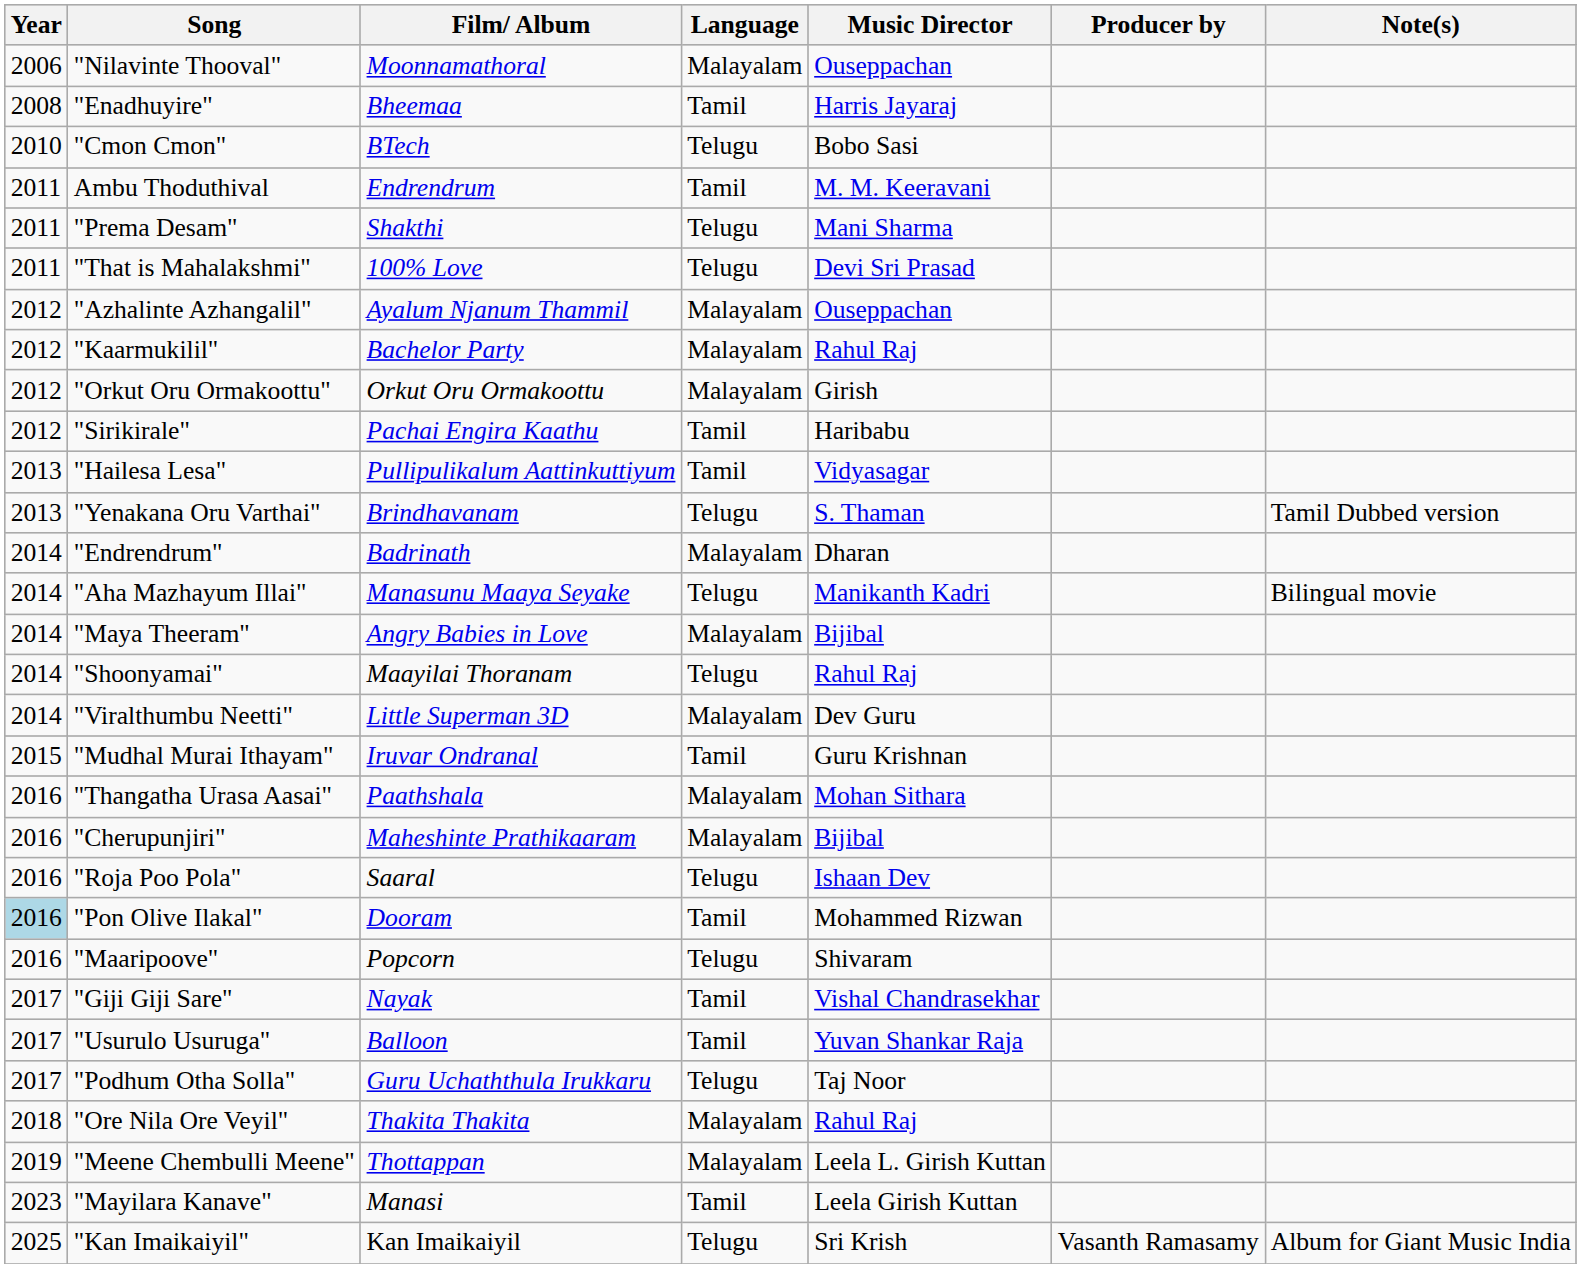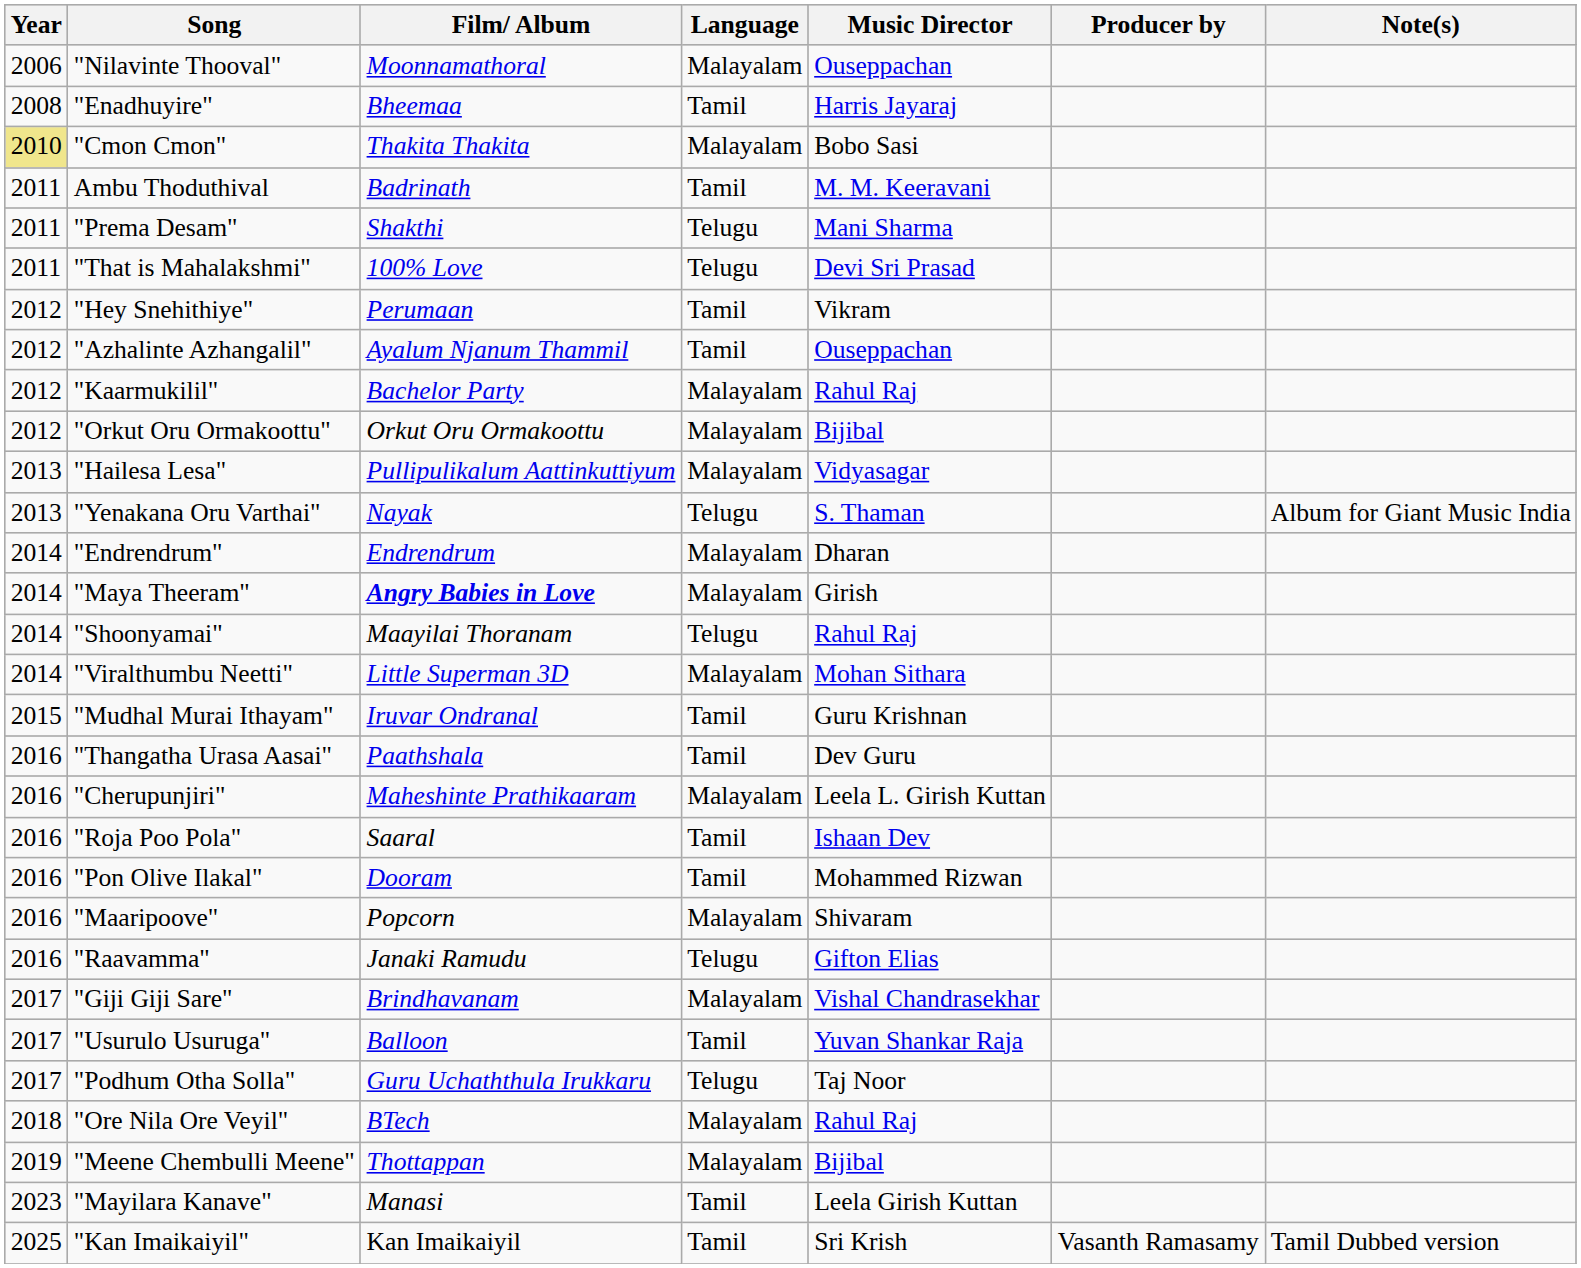"Cmon Cmon" | Year: no background -> khaki background
"Cmon Cmon" | Film/ Album: BTech -> Thakita Thakita
"Cmon Cmon" | Language: Telugu -> Malayalam
Ambu Thoduthival | Film/ Album: Endrendrum -> Badrinath
+ row: 2012 | "Hey Snehithiye" | Perumaan | Tamil | Vikram
"Azhalinte Azhangalil" | Language: Malayalam -> Tamil
"Orkut Oru Ormakoottu" | Music Director: Girish -> Bijibal
- row: 2012 | "Sirikirale" | Pachai Engira Kaathu | Tamil | Haribabu
"Hailesa Lesa" | Language: Tamil -> Malayalam
"Yenakana Oru Varthai" | Film/ Album: Brindhavanam -> Nayak
"Yenakana Oru Varthai" | Note(s): Tamil Dubbed version -> Album for Giant Music India
"Endrendrum" | Film/ Album: Badrinath -> Endrendrum
- row: 2014 | "Aha Mazhayum Illai" | Manasunu Maaya Seyake | Telugu | Manikanth Kadri | Bilingual movie
"Maya Theeram" | Film/ Album: normal -> bold
"Maya Theeram" | Music Director: Bijibal -> Girish
"Viralthumbu Neetti" | Music Director: Dev Guru -> Mohan Sithara
"Thangatha Urasa Aasai" | Language: Malayalam -> Tamil
"Thangatha Urasa Aasai" | Music Director: Mohan Sithara -> Dev Guru
"Cherupunjiri" | Music Director: Bijibal -> Leela L. Girish Kuttan
"Roja Poo Pola" | Language: Telugu -> Tamil
"Pon Olive Ilakal" | Year: lightblue background -> no background
"Maaripoove" | Language: Telugu -> Malayalam
+ row: 2016 | "Raavamma" | Janaki Ramudu | Telugu | Gifton Elias
"Giji Giji Sare" | Film/ Album: Nayak -> Brindhavanam
"Giji Giji Sare" | Language: Tamil -> Malayalam
"Ore Nila Ore Veyil" | Film/ Album: Thakita Thakita -> BTech
"Meene Chembulli Meene" | Music Director: Leela L. Girish Kuttan -> Bijibal
"Kan Imaikaiyil" | Language: Telugu -> Tamil
"Kan Imaikaiyil" | Note(s): Album for Giant Music India -> Tamil Dubbed version
